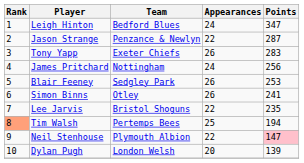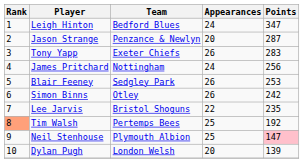Jason Strange | Appearances: 22 -> 20
Simon Binns | Points: 241 -> 242
Tim Walsh | Points: 194 -> 192
Neil Stenhouse | Appearances: 22 -> 25
